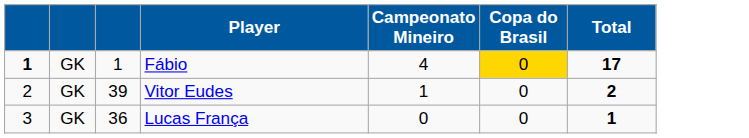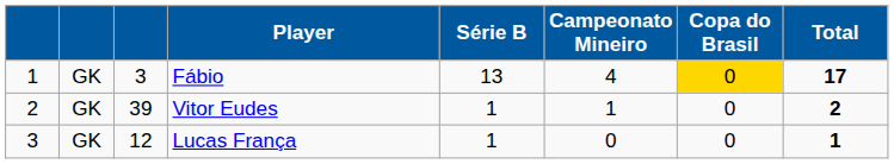+ column: Série B | 13 | 1 | 1
Fábio | column 1: bold -> normal
Fábio | column 3: 1 -> 3
Lucas França | column 3: 36 -> 12
